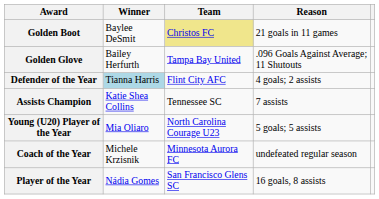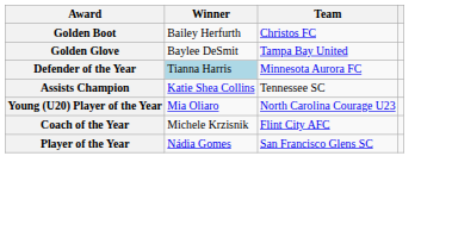- column: Reason | 21 goals in 11 games | .096 Goals Against Average; 11 Shutouts | 4 goals; 2 assists | 7 assists | 5 goals; 5 assists | undefeated regular season | 16 goals, 8 assists
Golden Boot | Winner: Baylee DeSmit -> Bailey Herfurth
Golden Boot | Team: khaki background -> no background
Golden Glove | Winner: Bailey Herfurth -> Baylee DeSmit
Defender of the Year | Team: Flint City AFC -> Minnesota Aurora FC
Coach of the Year | Team: Minnesota Aurora FC -> Flint City AFC
